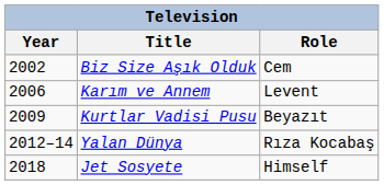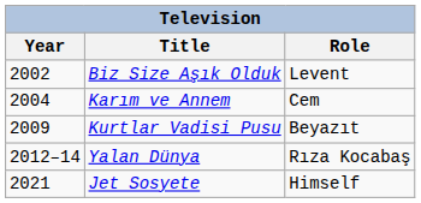Biz Size Aşık Olduk | Role: Cem -> Levent
Karım ve Annem | Year: 2006 -> 2004
Karım ve Annem | Role: Levent -> Cem
Jet Sosyete | Year: 2018 -> 2021
